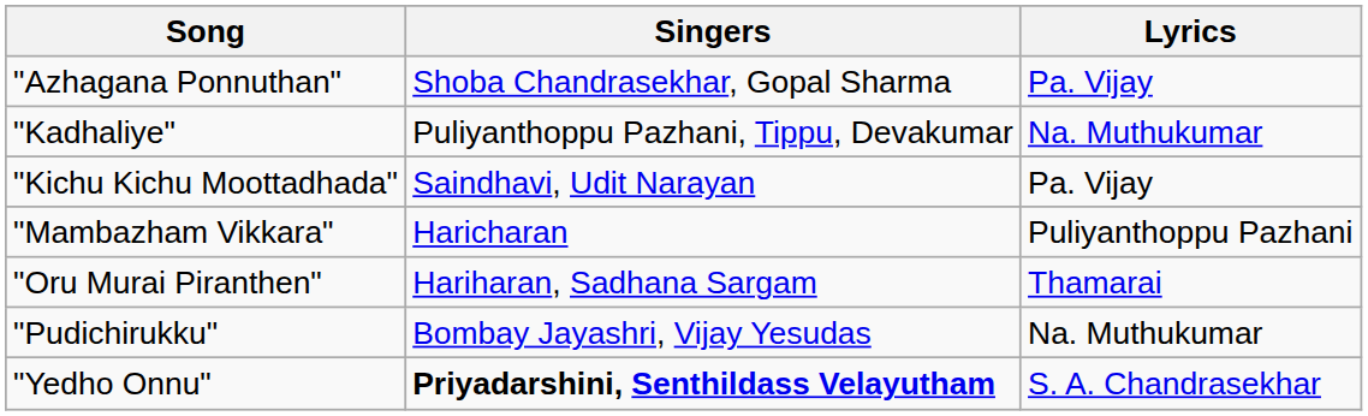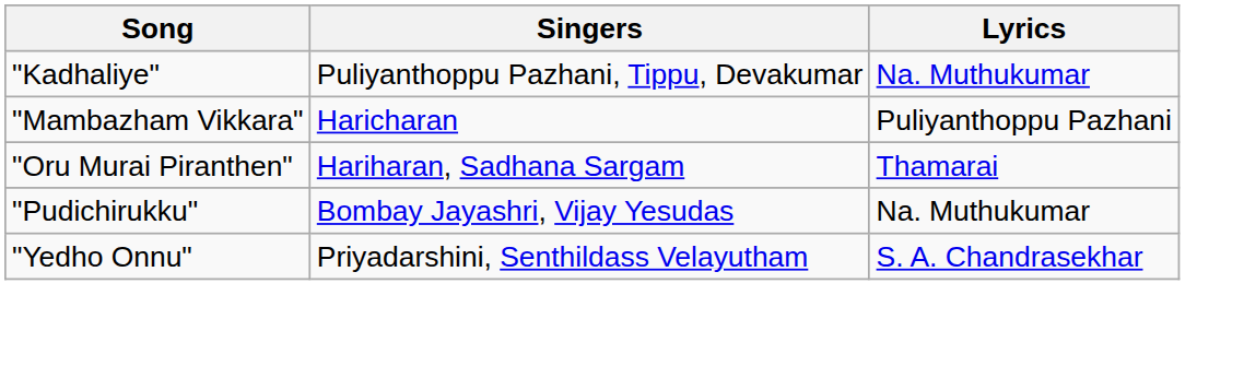- row: "Azhagana Ponnuthan" | Shoba Chandrasekhar, Gopal Sharma | Pa. Vijay
- row: "Kichu Kichu Moottadhada" | Saindhavi, Udit Narayan | Pa. Vijay
"Yedho Onnu" | Singers: bold -> normal
